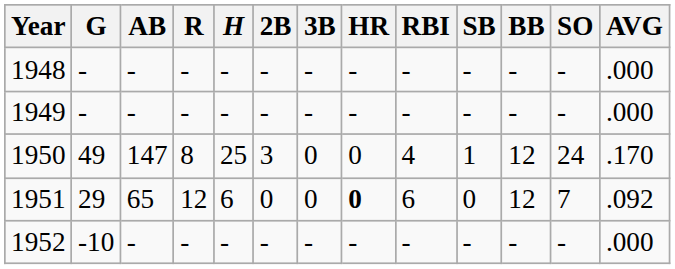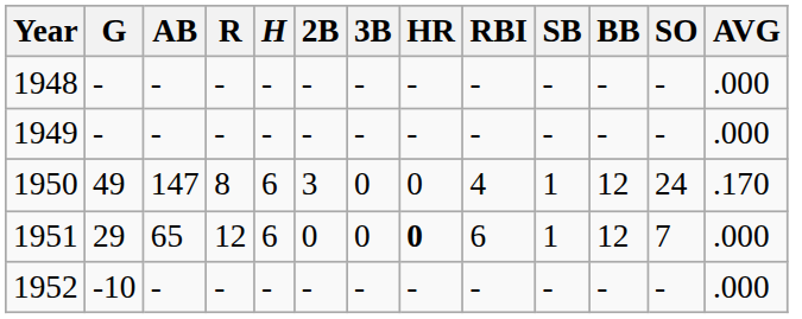1950 | H: 25 -> 6
1951 | SB: 0 -> 1
1951 | AVG: .092 -> .000
